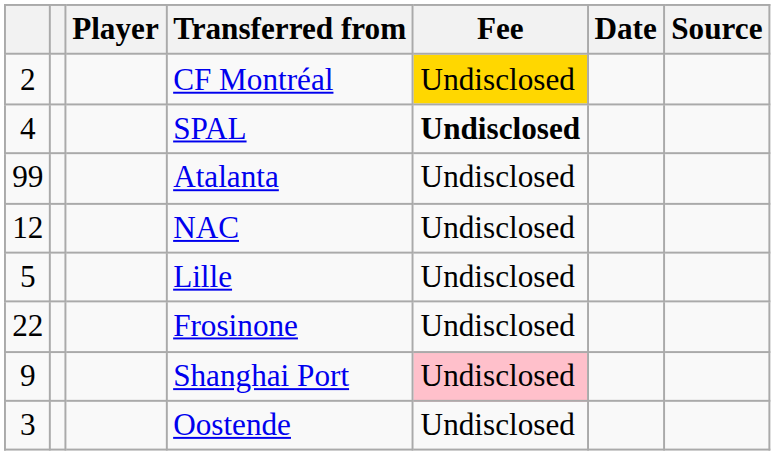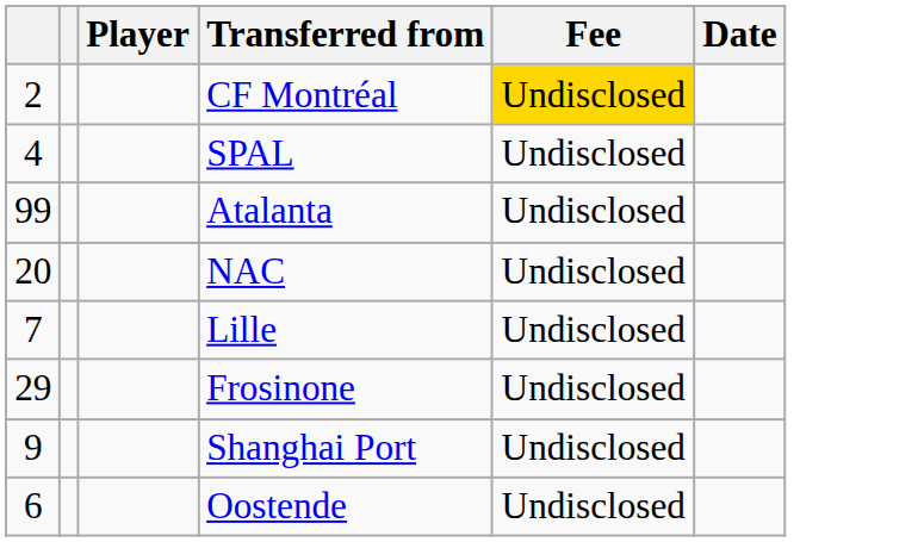- column: Source
SPAL | Fee: bold -> normal
NAC | column 1: 12 -> 20
Lille | column 1: 5 -> 7
Frosinone | column 1: 22 -> 29
Shanghai Port | Fee: pink background -> no background
Oostende | column 1: 3 -> 6
